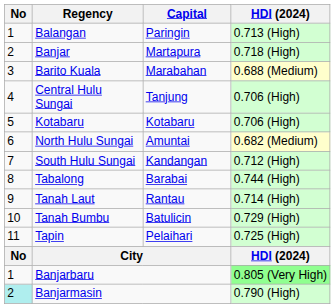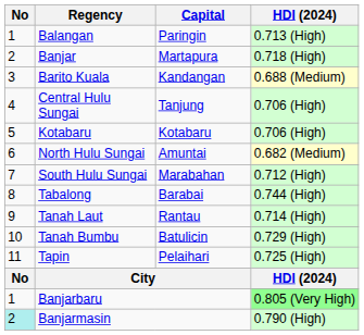Barito Kuala | Capital: Marabahan -> Kandangan
South Hulu Sungai | Capital: Kandangan -> Marabahan
